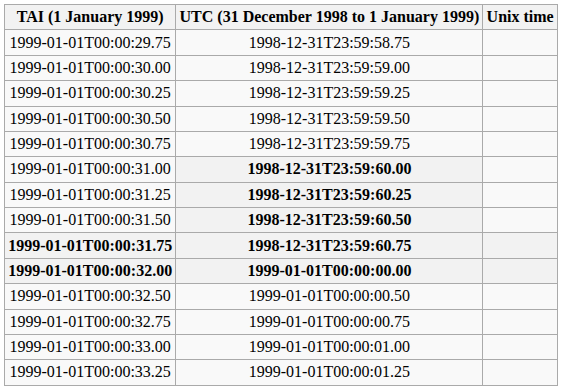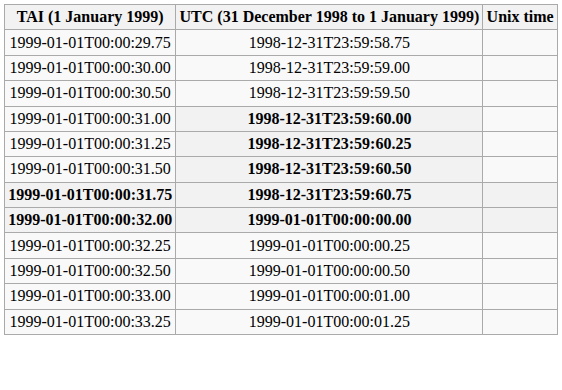- row: 1999-01-01T00:00:30.25 | 1998-12-31T23:59:59.25
- row: 1999-01-01T00:00:30.75 | 1998-12-31T23:59:59.75
+ row: 1999-01-01T00:00:32.25 | 1999-01-01T00:00:00.25
- row: 1999-01-01T00:00:32.75 | 1999-01-01T00:00:00.75
